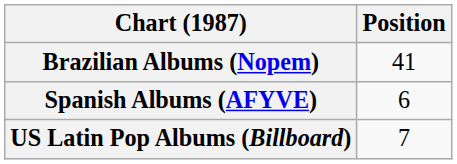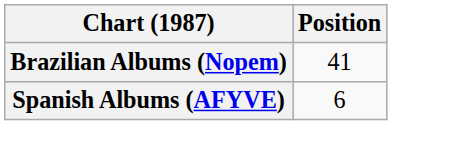- row: US Latin Pop Albums (Billboard) | 7
